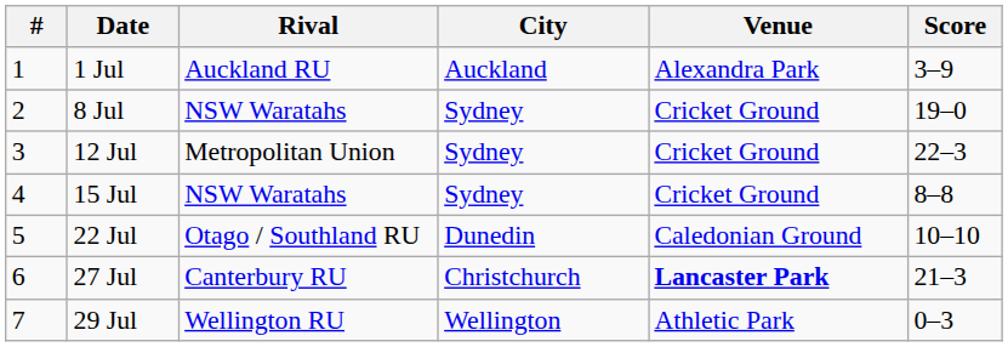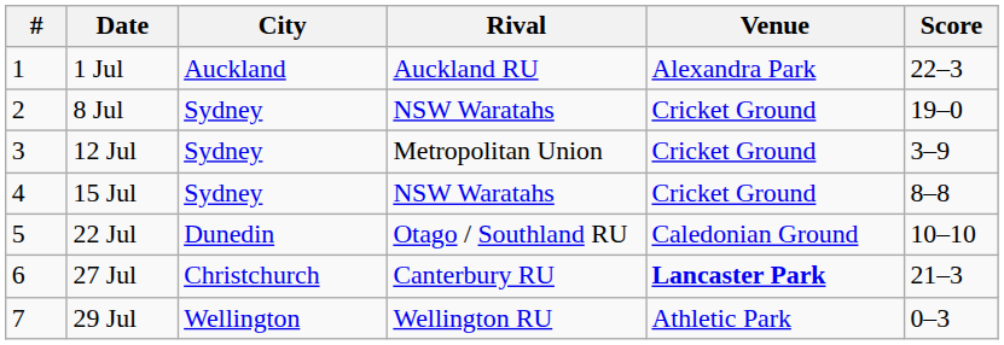columns swapped: Rival <-> City
1 Jul | Score: 3–9 -> 22–3
12 Jul | Score: 22–3 -> 3–9
